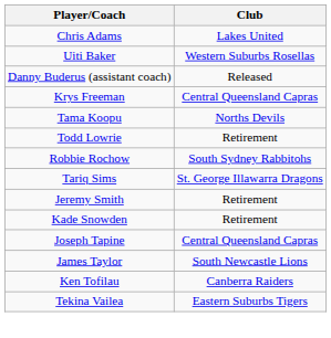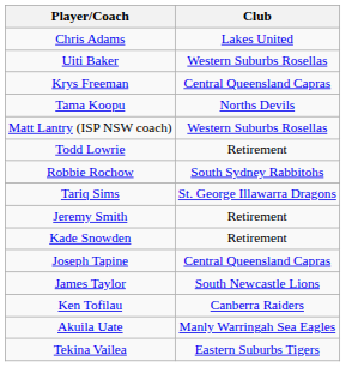- row: Danny Buderus (assistant coach) | Released
+ row: Matt Lantry (ISP NSW coach) | Western Suburbs Rosellas
+ row: Akuila Uate | Manly Warringah Sea Eagles
